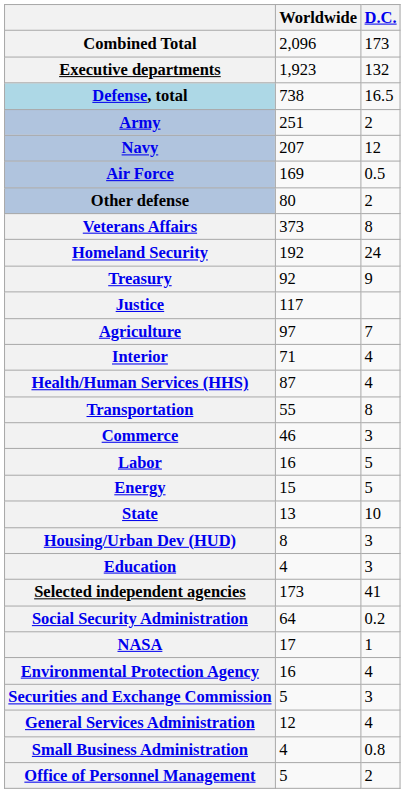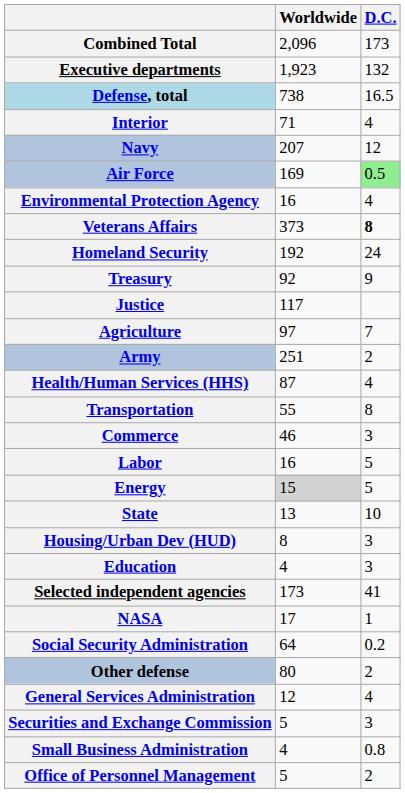rows swapped: Army <-> Interior
Air Force | D.C.: no background -> lightgreen background
rows swapped: Other defense <-> Environmental Protection Agency
Veterans Affairs | D.C.: normal -> bold
Energy | Worldwide: no background -> lightgrey background
rows swapped: Social Security Administration <-> NASA
rows swapped: Securities and Exchange Commission <-> General Services Administration
